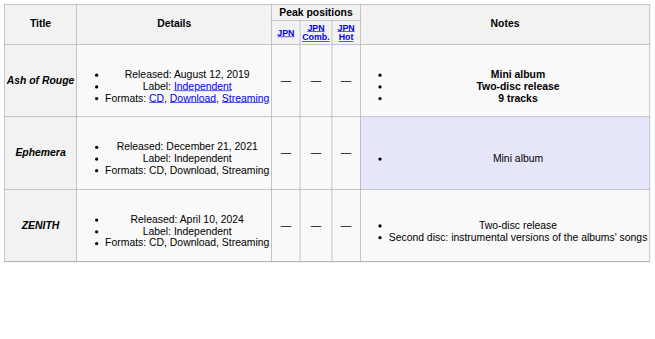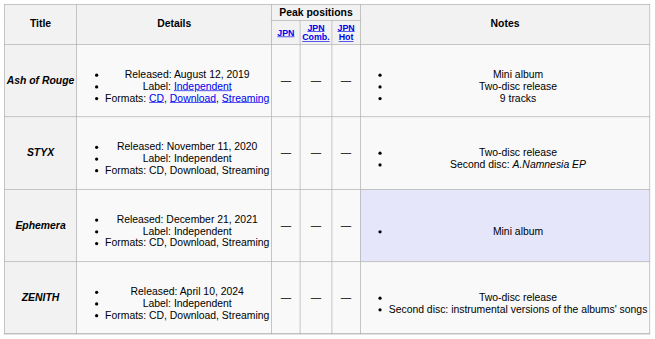Ash of Rouge | Notes: bold -> normal
+ row: STYX | Released: November 11, 2020 Label: Independent Formats: CD, Download, Streaming | — | — | — | Two-disc release Second disc: A.Namnesia EP
